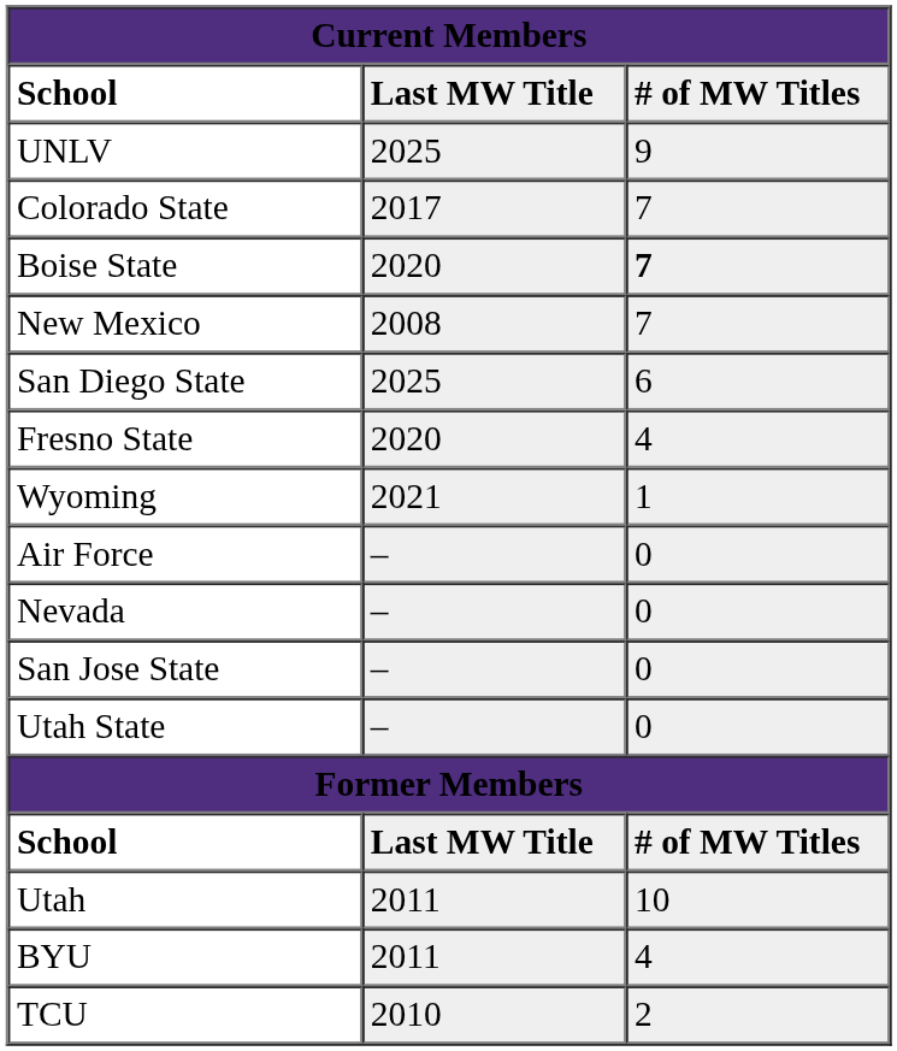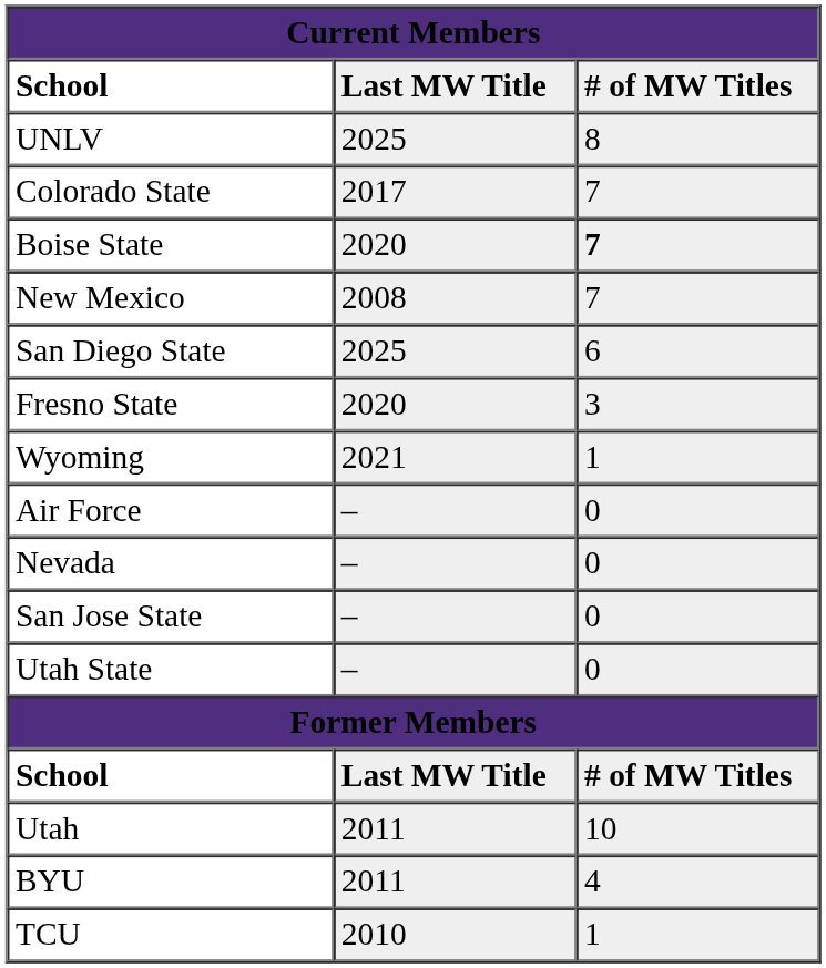UNLV | column 3: 9 -> 8
Fresno State | column 3: 4 -> 3
TCU | column 3: 2 -> 1
